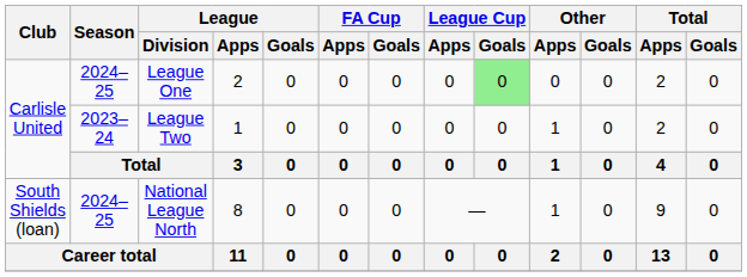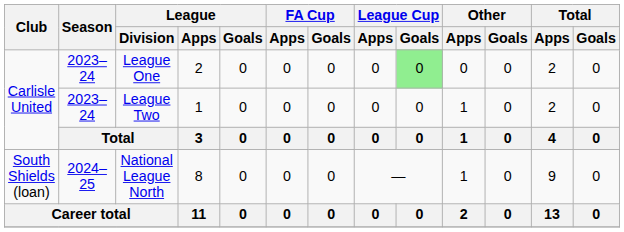League One | Season: 2024–25 -> 2023–24
